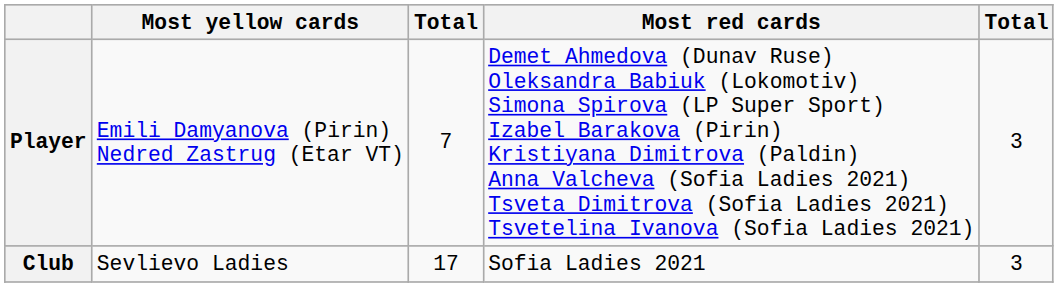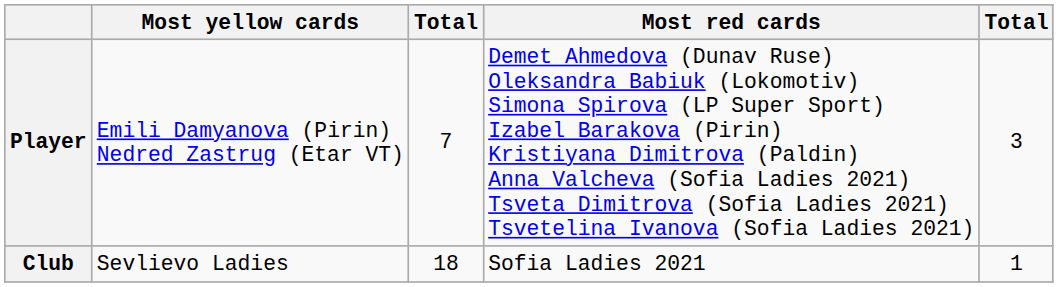Club | column 3: 17 -> 18
Club | column 5: 3 -> 1
